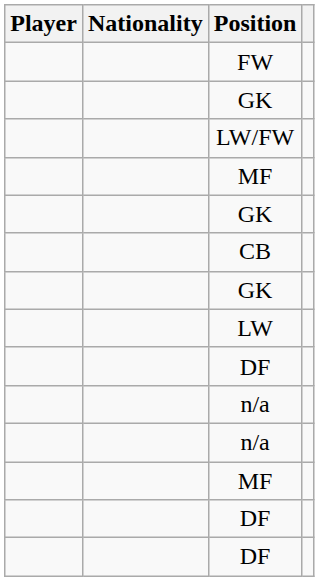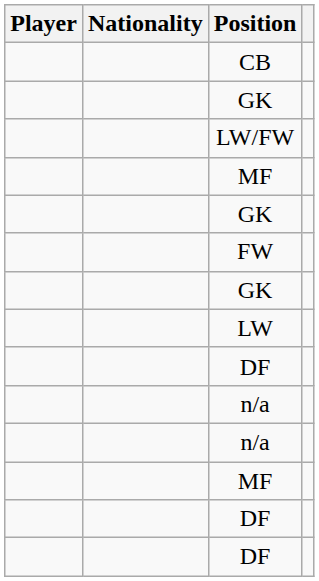rows swapped: CB <-> FW
